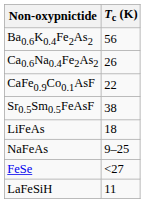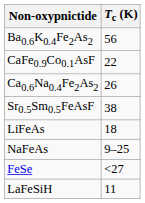rows swapped: Ca0.6Na0.4Fe2As2 <-> CaFe0.9Co0.1AsF
